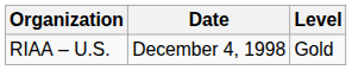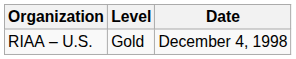columns swapped: Level <-> Date
